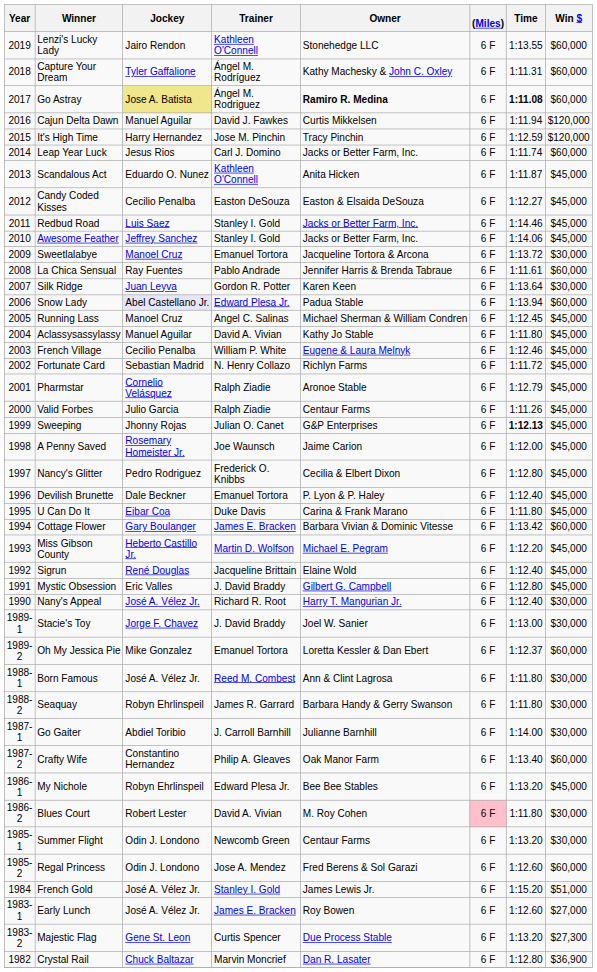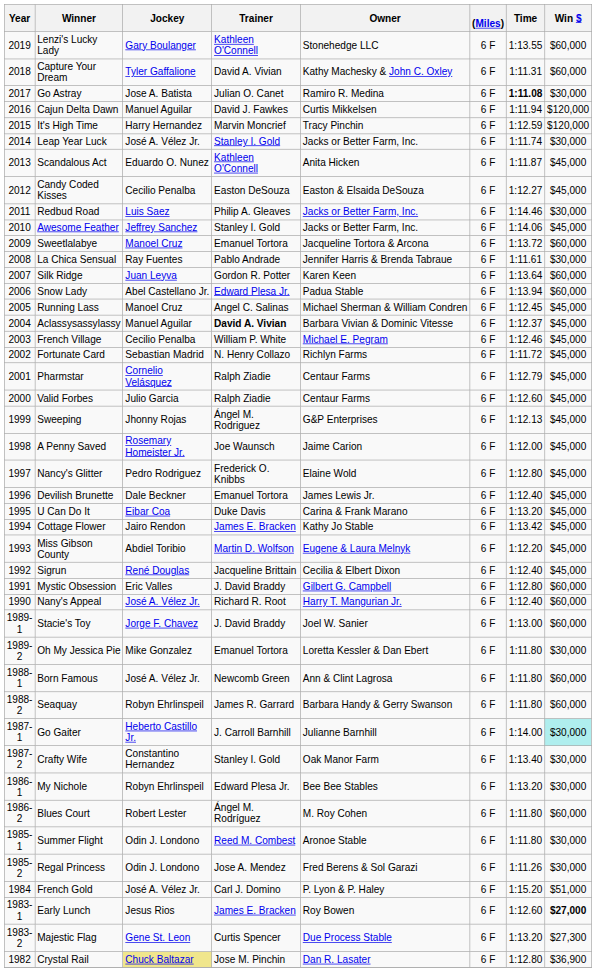Lenzi's Lucky Lady | Jockey: Jairo Rendon -> Gary Boulanger
Capture Your Dream | Trainer: Ángel M. Rodríguez -> David A. Vivian
Go Astray | Jockey: khaki background -> no background
Go Astray | Trainer: Ángel M. Rodriguez -> Julian O. Canet
Go Astray | Owner: bold -> normal
Go Astray | Win $: $60,000 -> $30,000
It's High Time | Trainer: Jose M. Pinchin -> Marvin Moncrief
Leap Year Luck | Jockey: Jesus Rios -> José A. Vélez Jr.
Leap Year Luck | Trainer: Carl J. Domino -> Stanley I. Gold
Leap Year Luck | Win $: $60,000 -> $30,000
Redbud Road | Trainer: Stanley I. Gold -> Philip A. Gleaves
Redbud Road | Win $: $45,000 -> $30,000
Sweetlalabye | Win $: $30,000 -> $60,000
La Chica Sensual | Win $: $60,000 -> $30,000
Silk Ridge | Win $: $30,000 -> $60,000
Snow Lady | Jockey: lavender background -> no background
Aclassysassylassy | Trainer: normal -> bold
Aclassysassylassy | Owner: Kathy Jo Stable -> Barbara Vivian & Dominic Vitesse
Aclassysassylassy | Time: 1:11.80 -> 1:12.37
French Village | Owner: Eugene & Laura Melnyk -> Michael E. Pegram
Pharmstar | Owner: Aronoe Stable -> Centaur Farms
Valid Forbes | Time: 1:11.26 -> 1:12.60
Sweeping | Trainer: Julian O. Canet -> Ángel M. Rodriguez
Sweeping | Time: bold -> normal
Nancy's Glitter | Owner: Cecilia & Elbert Dixon -> Elaine Wold
Devilish Brunette | Owner: P. Lyon & P. Haley -> James Lewis Jr.
U Can Do It | Time: 1:11.80 -> 1:13.20
Cottage Flower | Jockey: Gary Boulanger -> Jairo Rendon
Cottage Flower | Owner: Barbara Vivian & Dominic Vitesse -> Kathy Jo Stable
Cottage Flower | Win $: $60,000 -> $45,000
Miss Gibson County | Jockey: Heberto Castillo Jr. -> Abdiel Toribio
Miss Gibson County | Owner: Michael E. Pegram -> Eugene & Laura Melnyk
Sigrun | Owner: Elaine Wold -> Cecilia & Elbert Dixon
Mystic Obsession | Win $: $45,000 -> $60,000
Nany's Appeal | Win $: $30,000 -> $60,000
Stacie's Toy | Win $: $30,000 -> $60,000
Oh My Jessica Pie | Time: 1:12.37 -> 1:11.80
Oh My Jessica Pie | Win $: $60,000 -> $30,000
Born Famous | Trainer: Reed M. Combest -> Newcomb Green
Born Famous | Win $: $30,000 -> $60,000
Seaquay | Win $: $30,000 -> $60,000
Go Gaiter | Jockey: Abdiel Toribio -> Heberto Castillo Jr.
Go Gaiter | Win $: no background -> paleturquoise background
Crafty Wife | Trainer: Philip A. Gleaves -> Stanley I. Gold
Crafty Wife | Win $: $60,000 -> $30,000
My Nichole | Win $: $45,000 -> $30,000
Blues Court | Trainer: David A. Vivian -> Ángel M. Rodríguez
Blues Court | (Miles): pink background -> no background
Blues Court | Win $: $30,000 -> $60,000
Summer Flight | Trainer: Newcomb Green -> Reed M. Combest
Summer Flight | Owner: Centaur Farms -> Aronoe Stable
Summer Flight | Time: 1:13.20 -> 1:11.80
Regal Princess | Time: 1:12.60 -> 1:11.26
Regal Princess | Win $: $60,000 -> $30,000
French Gold | Trainer: Stanley I. Gold -> Carl J. Domino
French Gold | Owner: James Lewis Jr. -> P. Lyon & P. Haley
Early Lunch | Jockey: José A. Vélez Jr. -> Jesus Rios
Early Lunch | Win $: normal -> bold
Crystal Rail | Jockey: no background -> khaki background
Crystal Rail | Trainer: Marvin Moncrief -> Jose M. Pinchin
